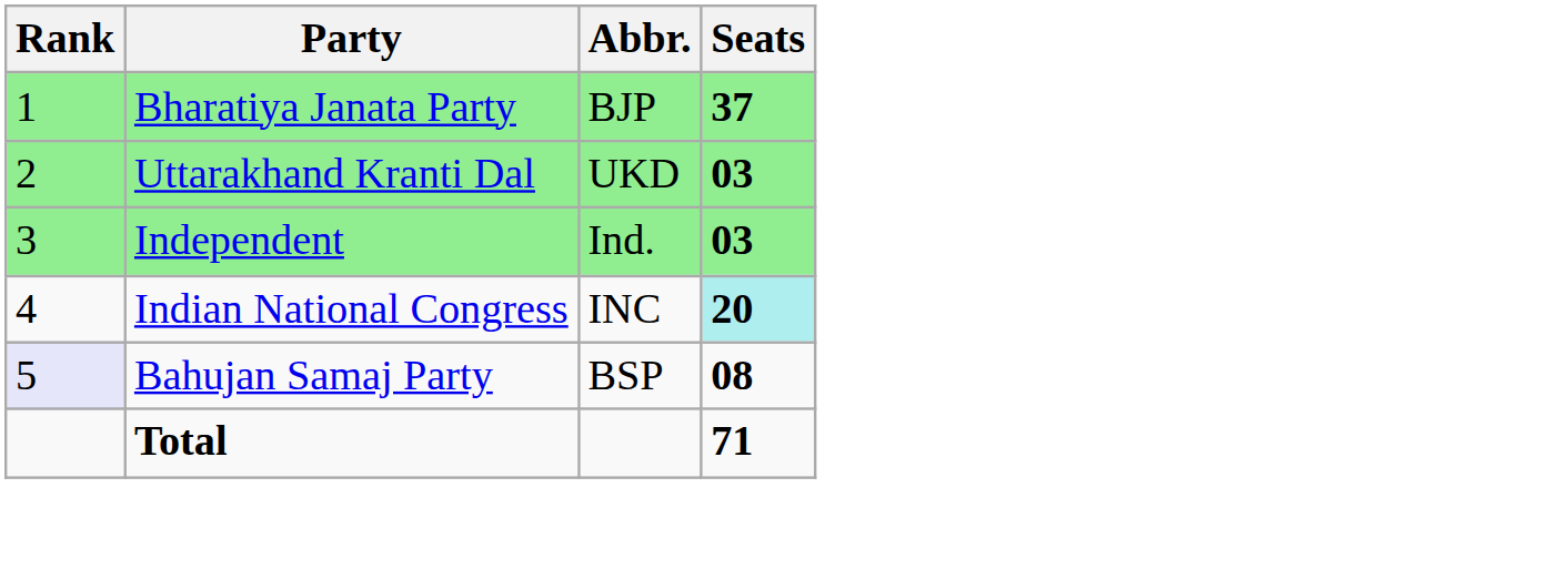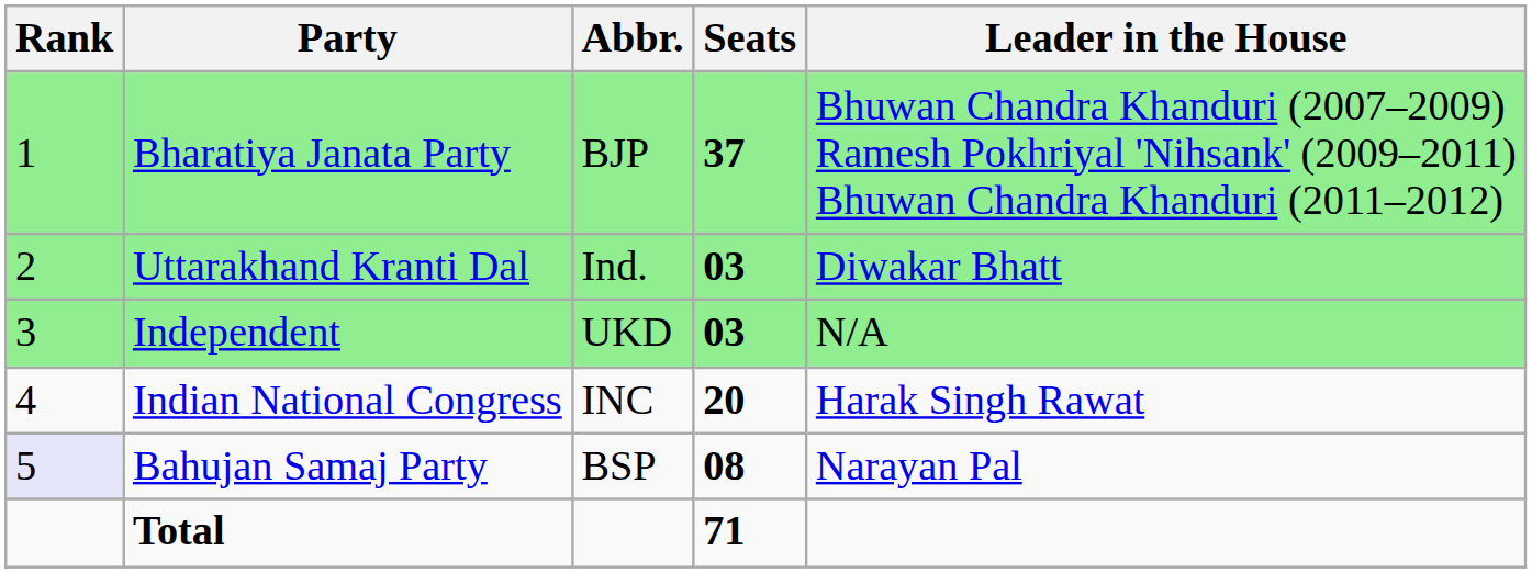+ column: Leader in the House | Bhuwan Chandra Khanduri (2007–2009) Ramesh Pokhriyal 'Nihsank' (2009–2011) Bhuwan Chandra Khanduri (2011–2012) | Diwakar Bhatt | N/A | Harak Singh Rawat | Narayan Pal
Uttarakhand Kranti Dal | Abbr.: UKD -> Ind.
Independent | Abbr.: Ind. -> UKD
Indian National Congress | Seats: paleturquoise background -> no background
